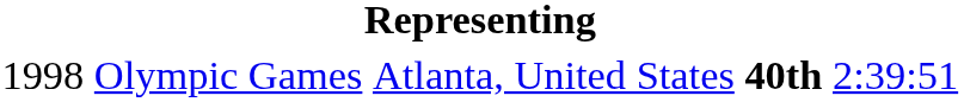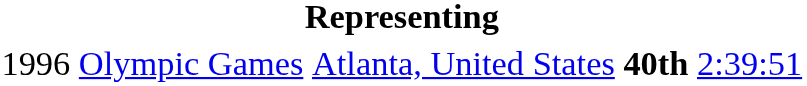Olympic Games | column 1: 1998 -> 1996
